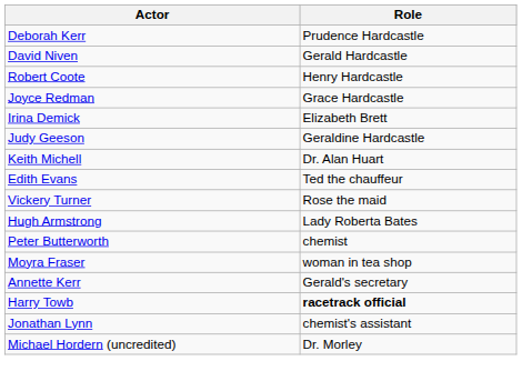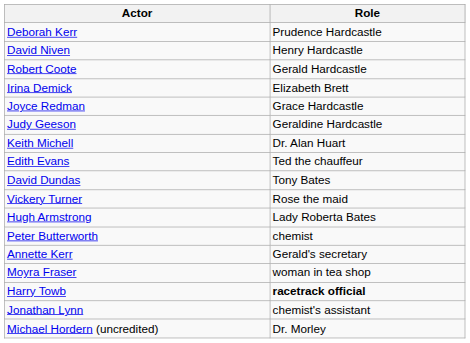David Niven | Role: Gerald Hardcastle -> Henry Hardcastle
Robert Coote | Role: Henry Hardcastle -> Gerald Hardcastle
rows swapped: Irina Demick <-> Joyce Redman
+ row: David Dundas | Tony Bates
rows swapped: Moyra Fraser <-> Annette Kerr
